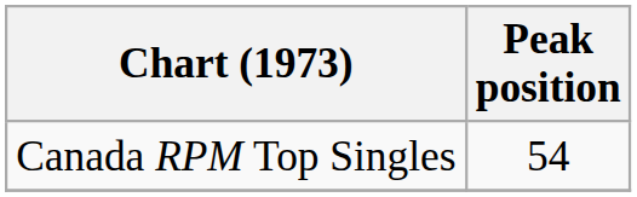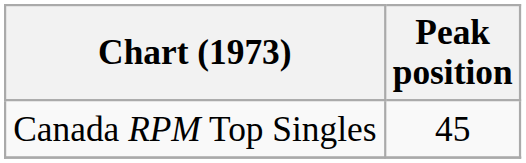Canada RPM Top Singles | Peak position: 54 -> 45
